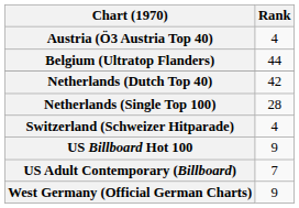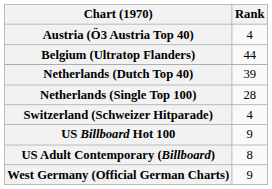Netherlands (Dutch Top 40) | Rank: 42 -> 39
US Adult Contemporary (Billboard) | Rank: 7 -> 8
